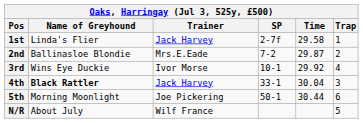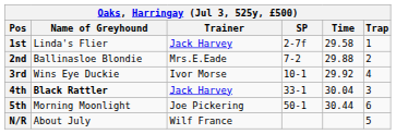2nd | Time: 29.87 -> 29.88
